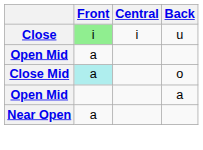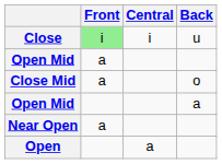Close Mid | Front: paleturquoise background -> no background
+ row: Open | a
